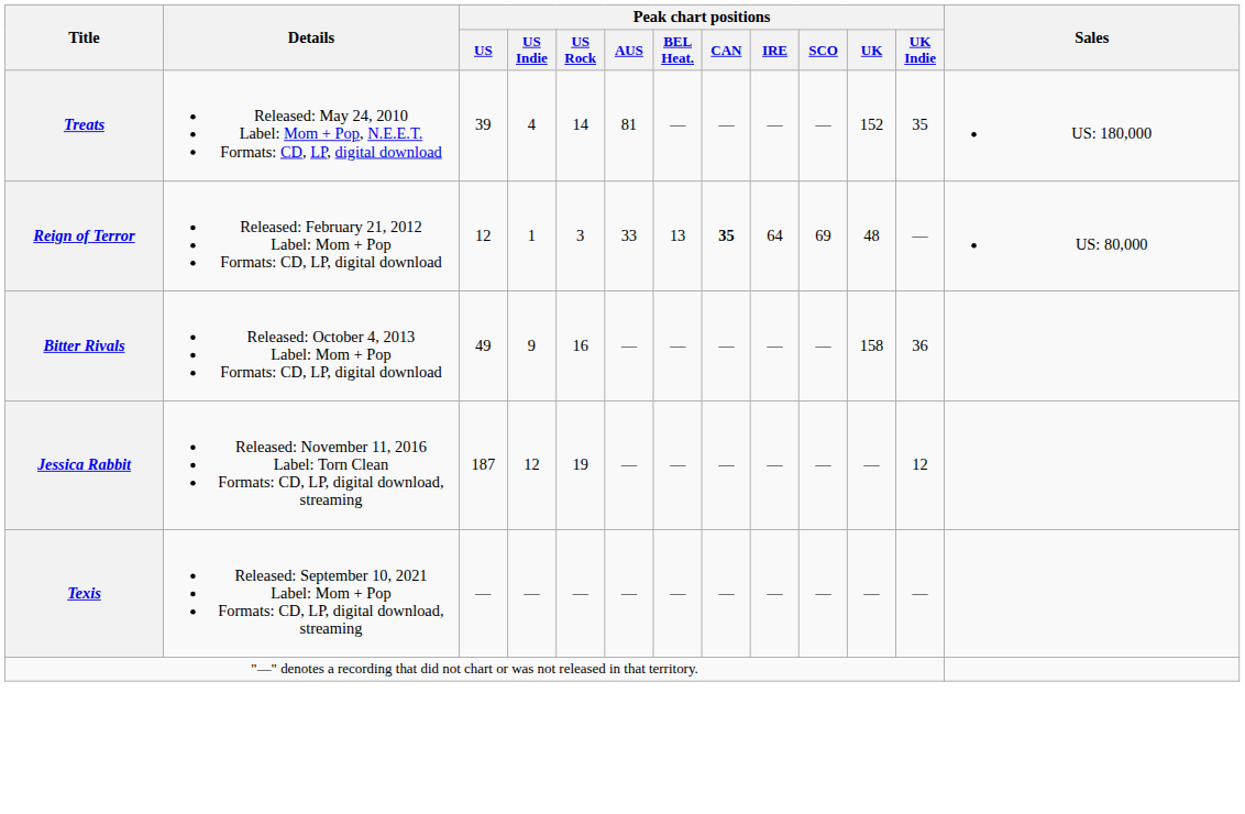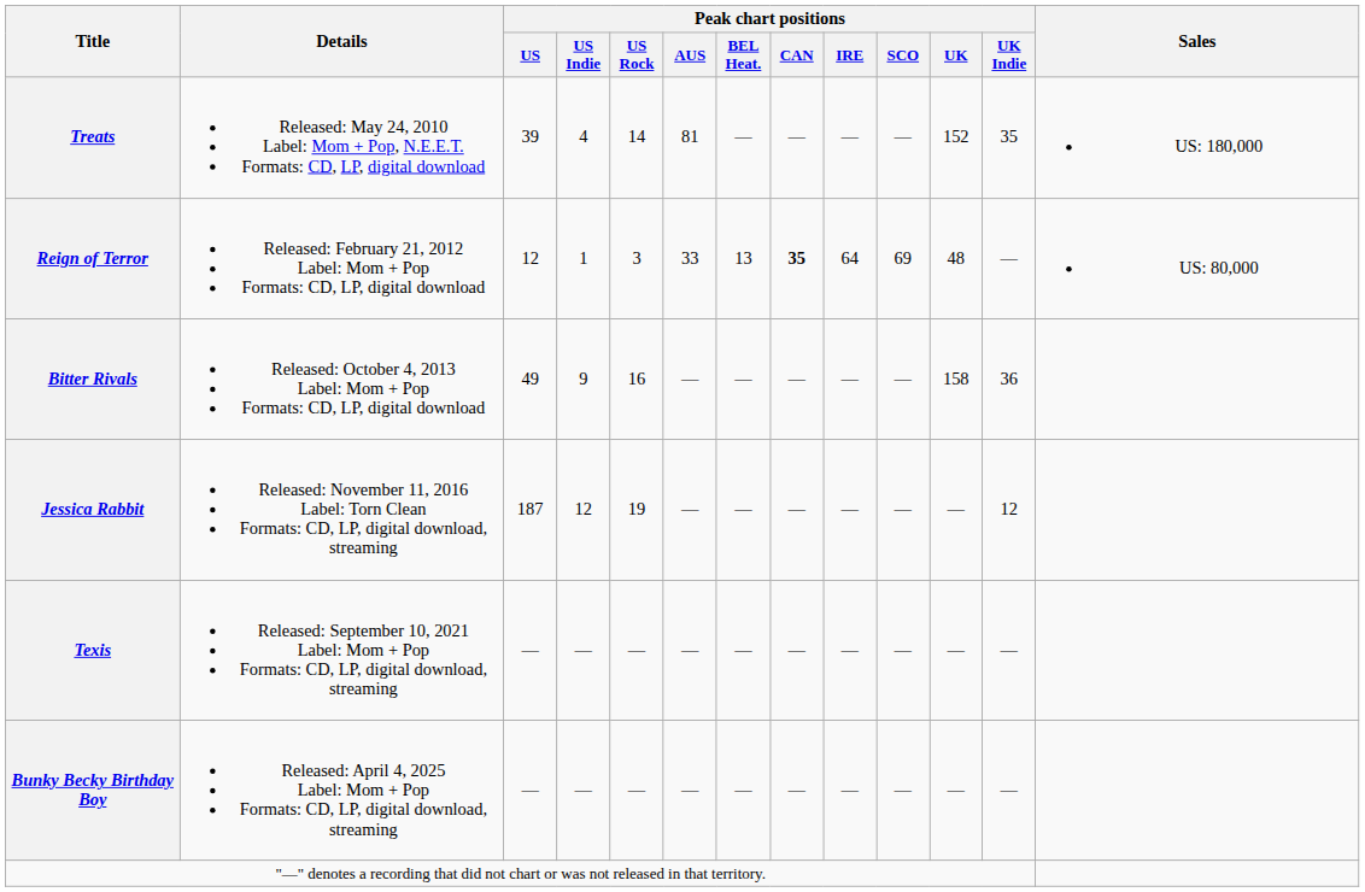+ row: Bunky Becky Birthday Boy | Released: April 4, 2025 Label: Mom + Pop Formats: CD, LP, digital download, streaming | — | — | — | — | — | — | — | — | — | —
